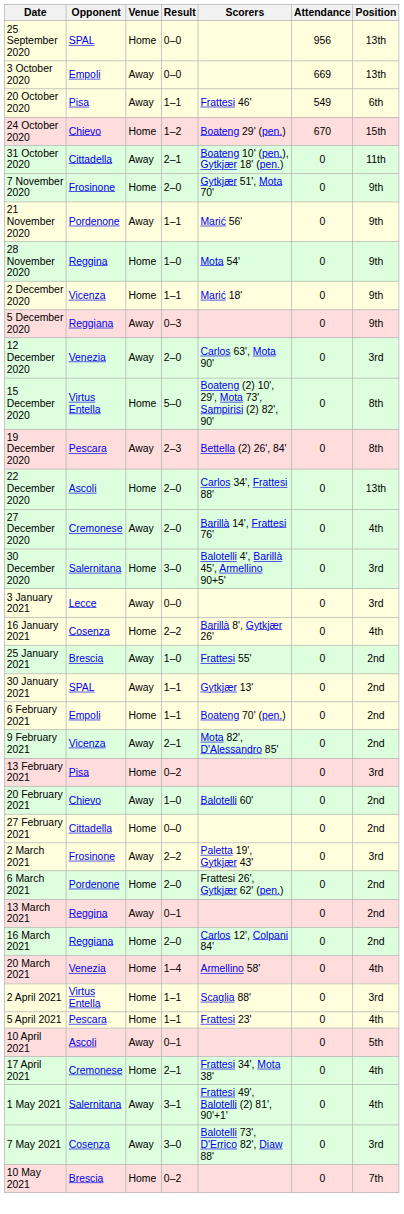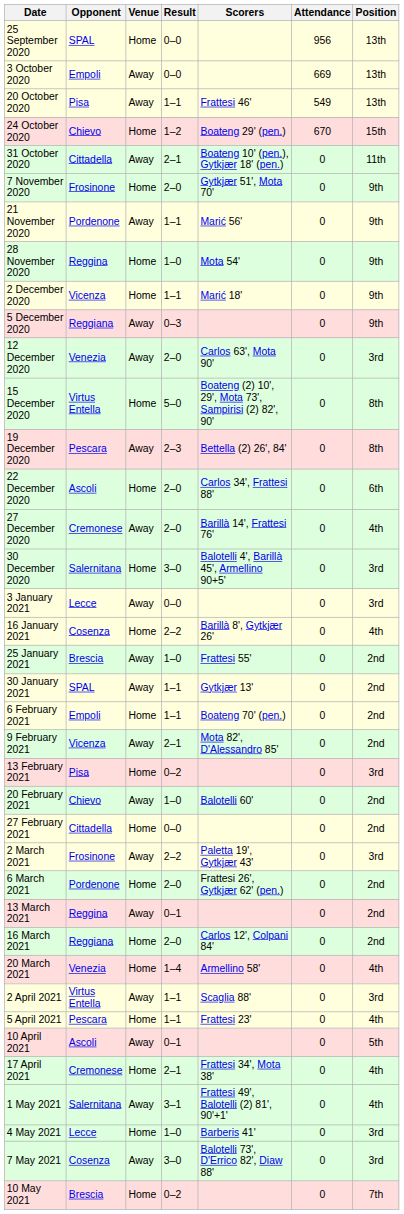20 October 2020 | Position: 6th -> 13th
22 December 2020 | Position: 13th -> 6th
2 April 2021 | Venue: Home -> Away
+ row: 4 May 2021 | Lecce | Home | 1–0 | Barberis 41' | 0 | 3rd
